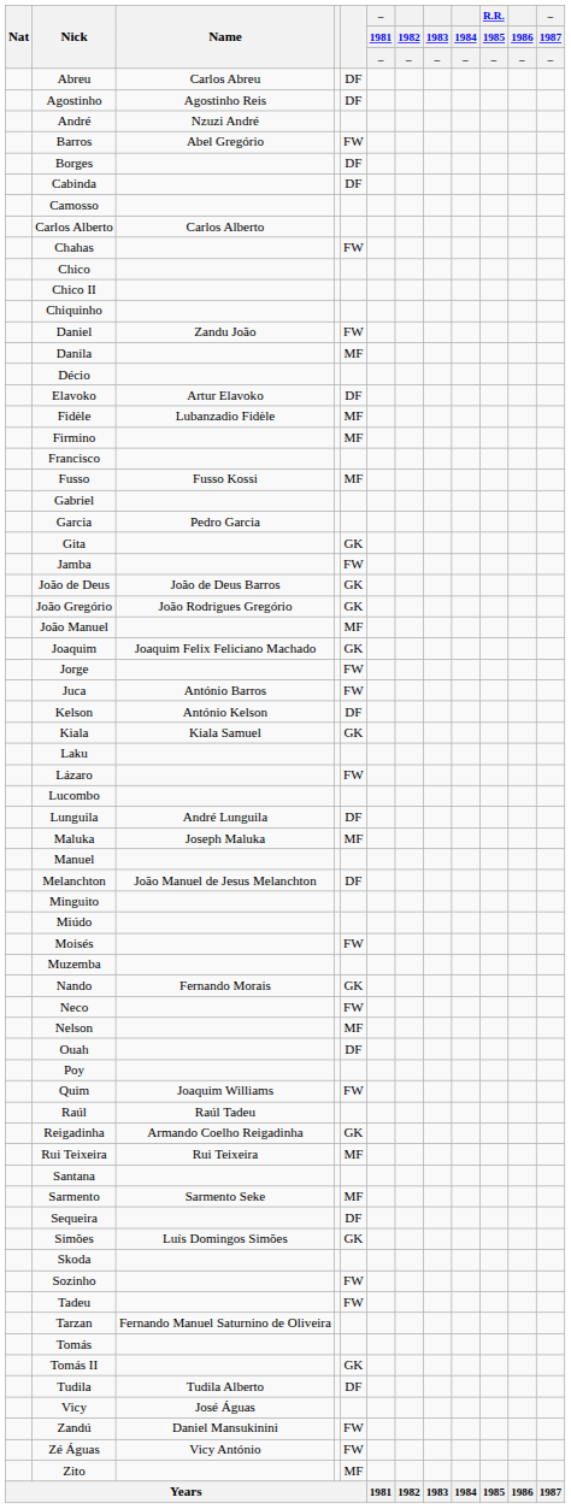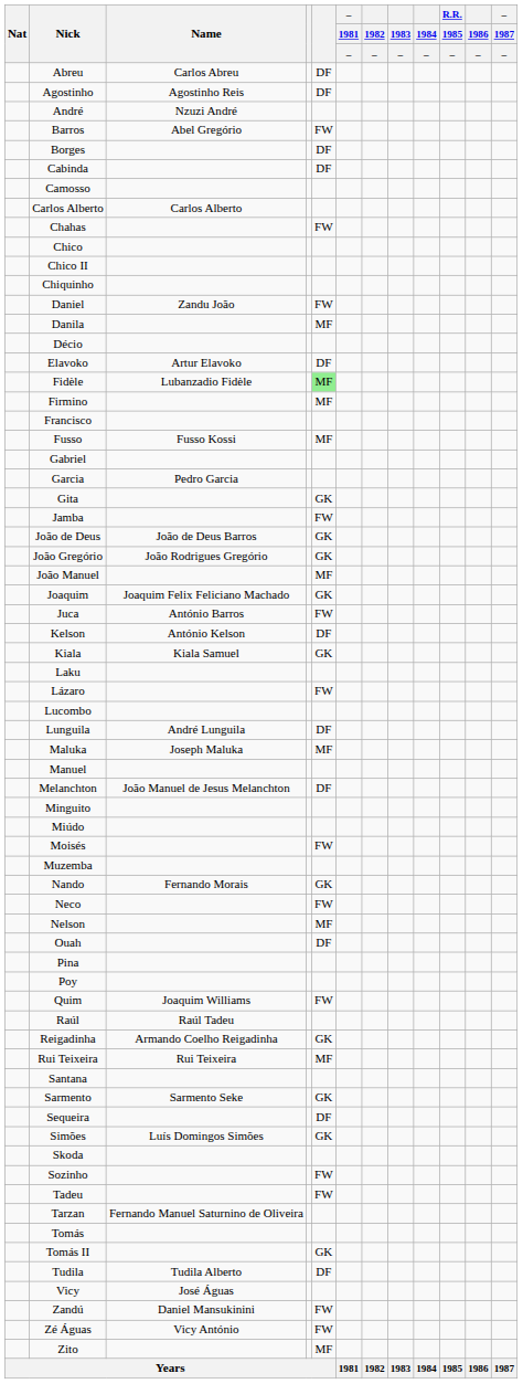Fidèle | column 5: no background -> lightgreen background
- row: Jorge | FW
+ row: Pina
Sarmento | column 5: MF -> GK
